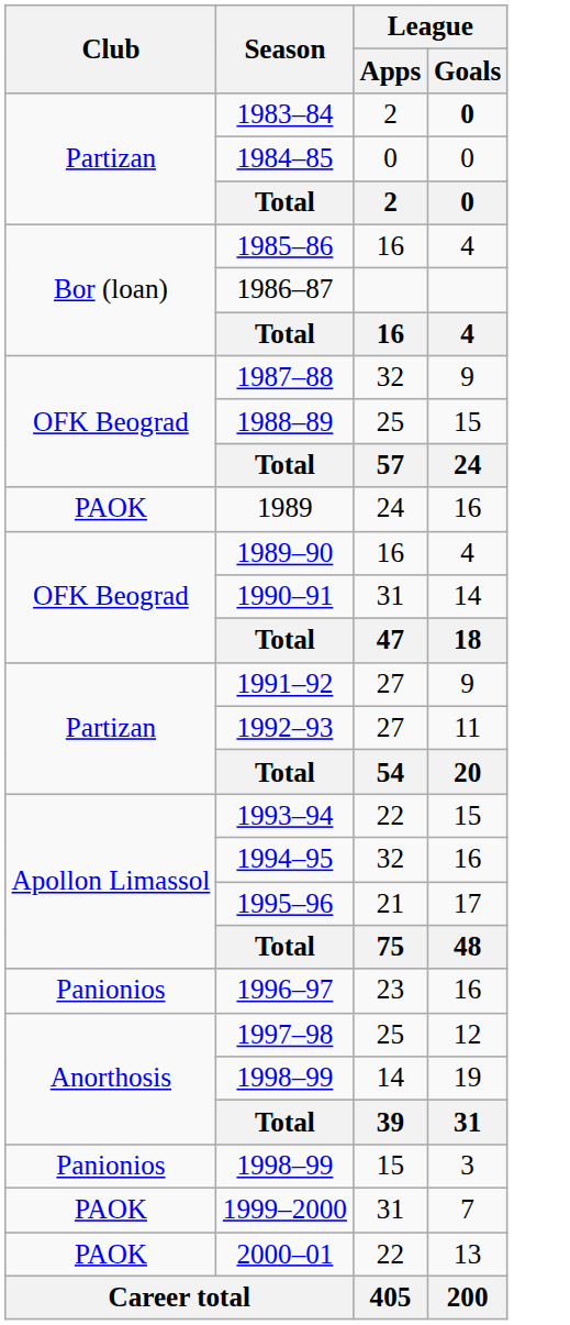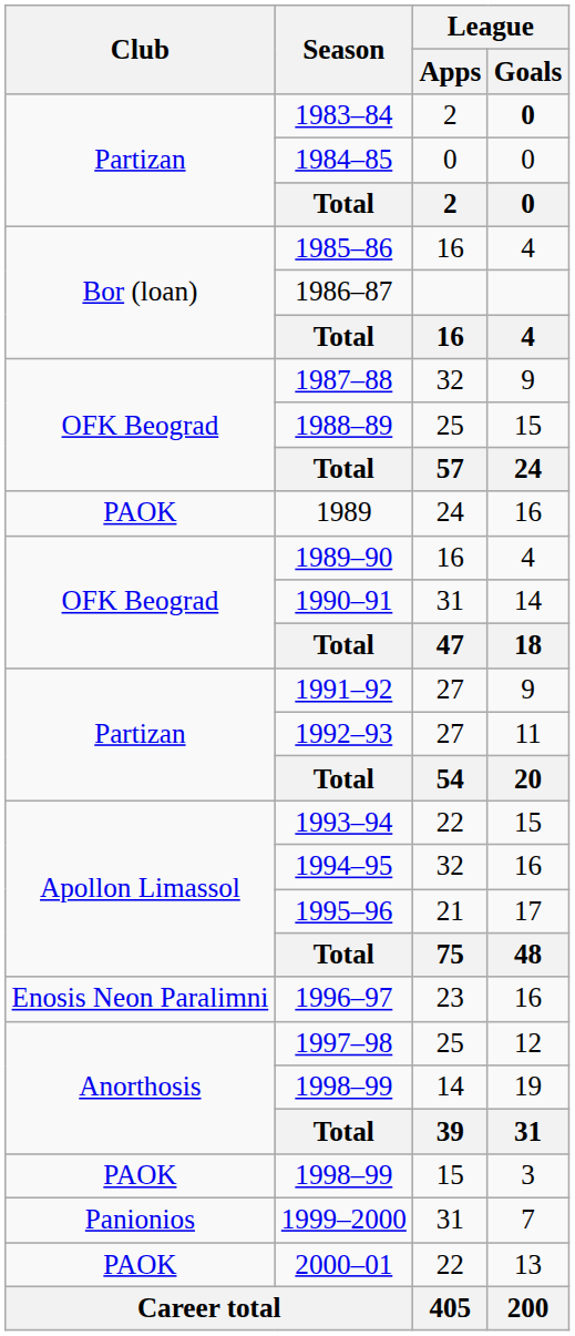1996–97 | Club: Panionios -> Enosis Neon Paralimni
1998–99 / 15 | Club: Panionios -> PAOK
1999–2000 | Club: PAOK -> Panionios
